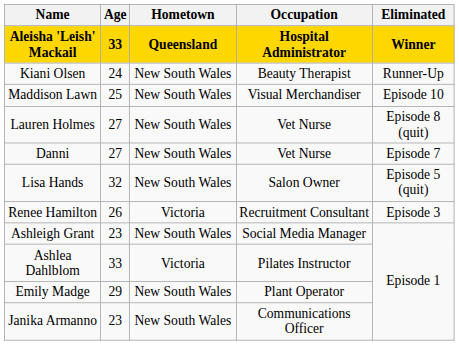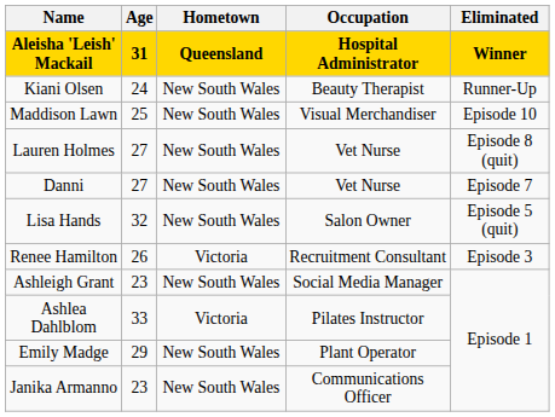Aleisha 'Leish' Mackail | Age: 33 -> 31
